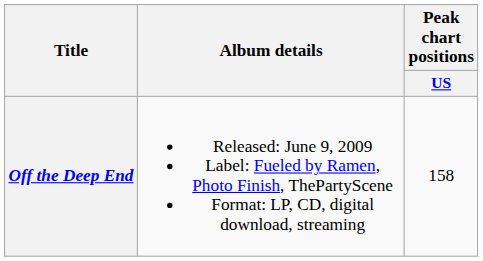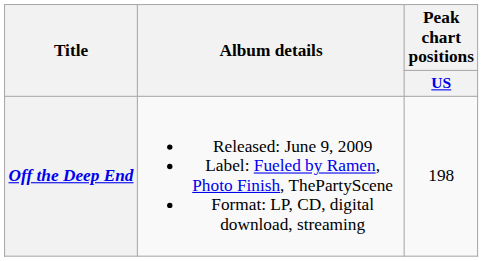Off the Deep End | Peak chart positions / US: 158 -> 198
